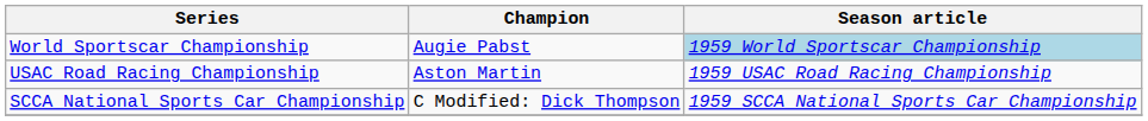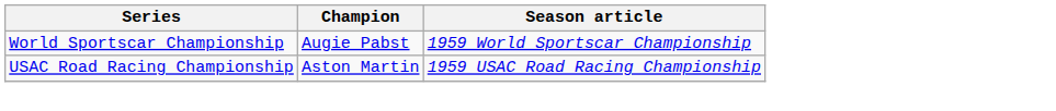World Sportscar Championship | Season article: lightblue background -> no background
- row: SCCA National Sports Car Championship | C Modified: Dick Thompson | 1959 SCCA National Sports Car Championship
